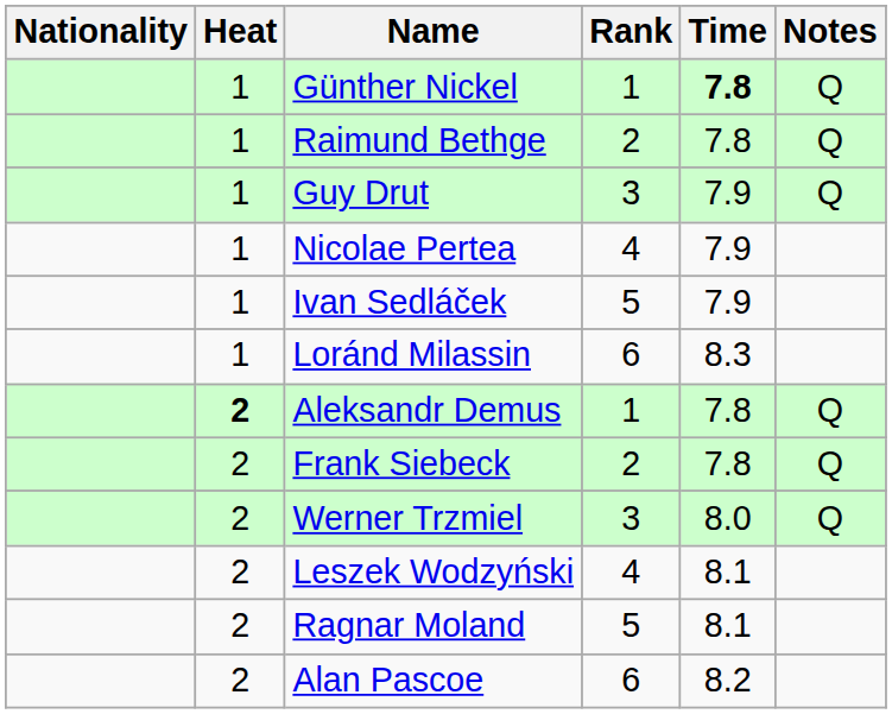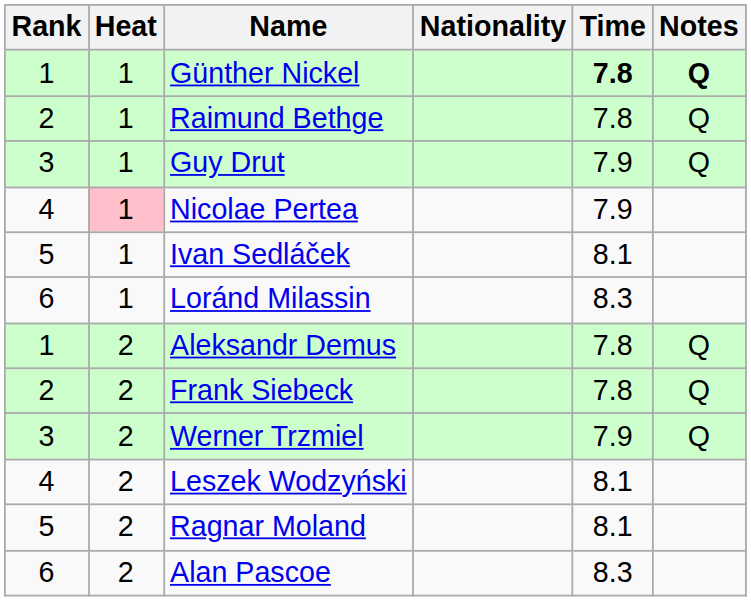columns swapped: Rank <-> Nationality
Günther Nickel | Notes: normal -> bold
Nicolae Pertea | Heat: no background -> pink background
Ivan Sedláček | Time: 7.9 -> 8.1
Aleksandr Demus | Heat: bold -> normal
Werner Trzmiel | Time: 8.0 -> 7.9
Alan Pascoe | Time: 8.2 -> 8.3
